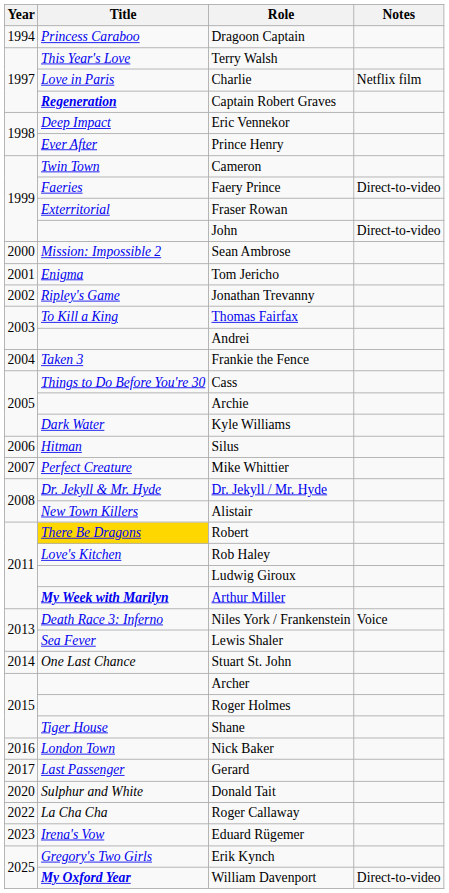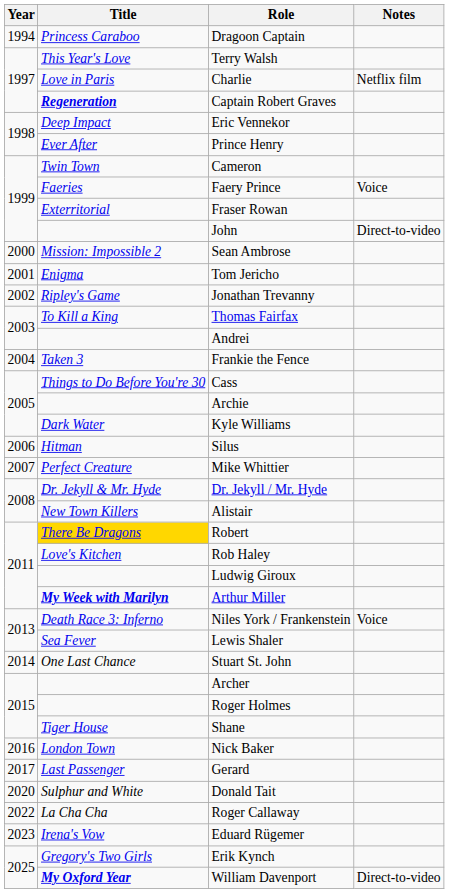Faery Prince | Notes: Direct-to-video -> Voice
